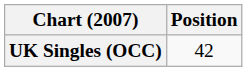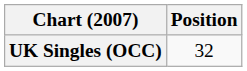UK Singles (OCC) | Position: 42 -> 32
